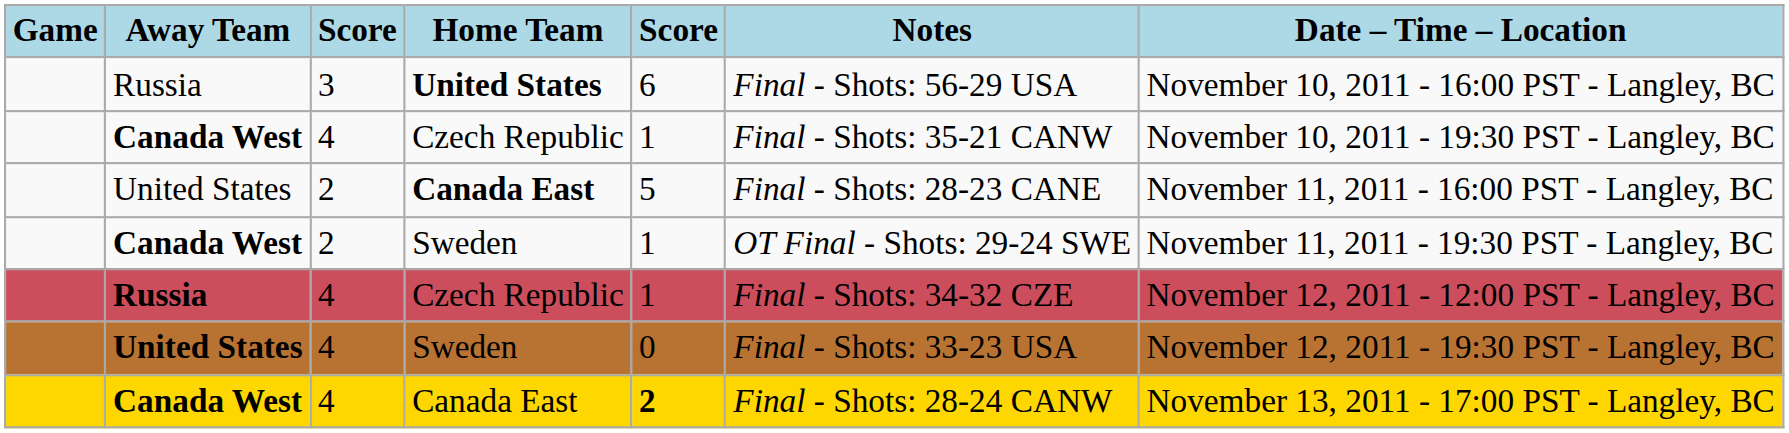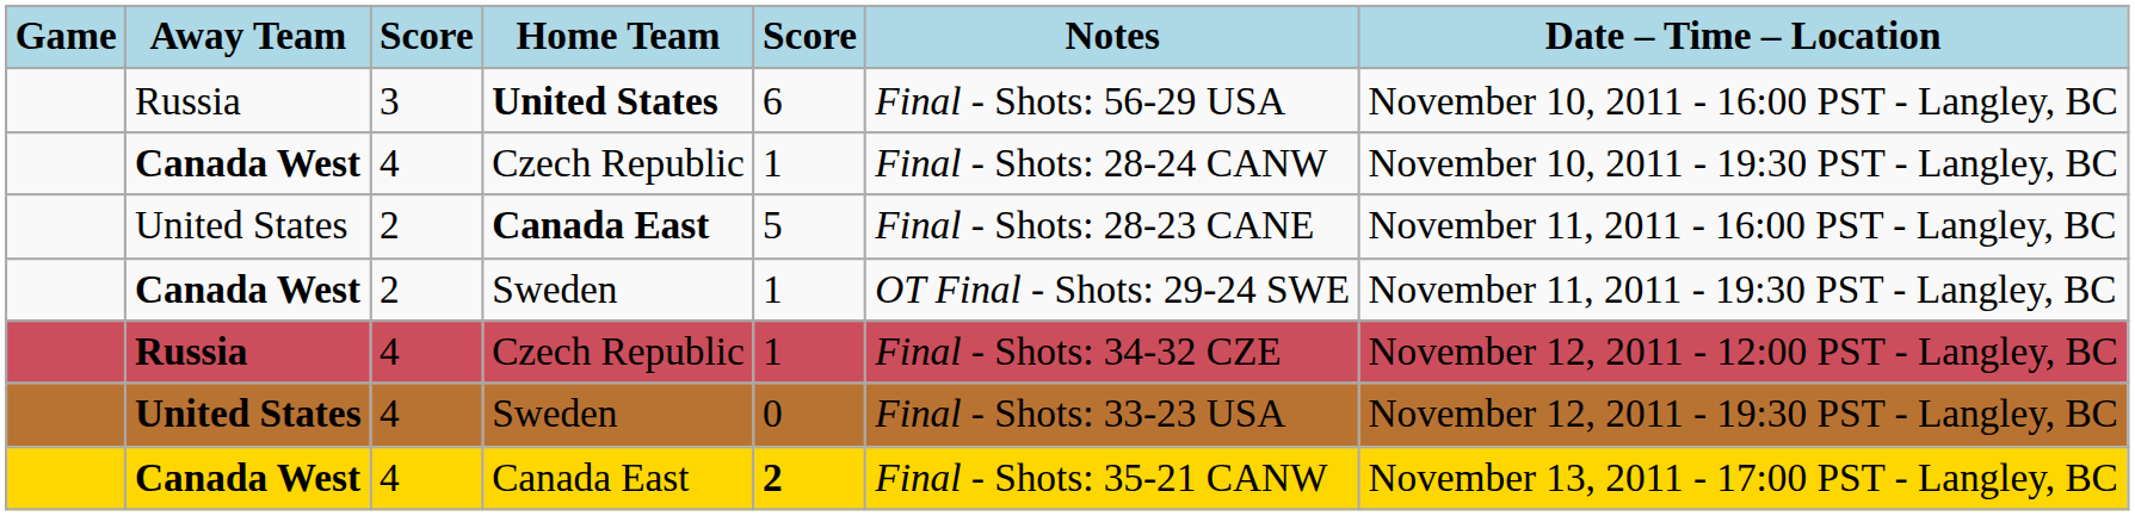Canada West / Czech Republic | Notes: Final - Shots: 35-21 CANW -> Final - Shots: 28-24 CANW
Canada West / Canada East | Notes: Final - Shots: 28-24 CANW -> Final - Shots: 35-21 CANW
